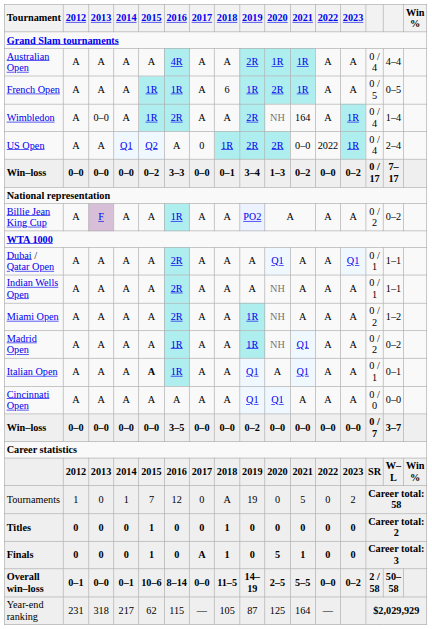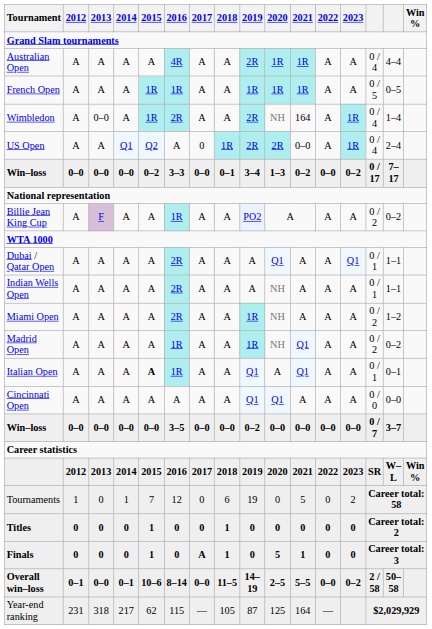French Open | 2018: 6 -> A
French Open | 2020: 2R -> 1R
US Open | 2022: 2022 -> A
Tournaments | 2018: A -> 6
